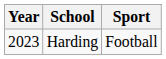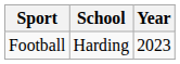columns swapped: Year <-> Sport
